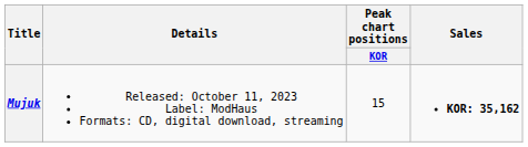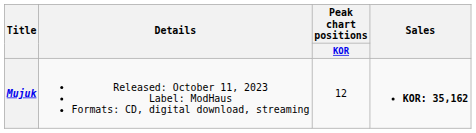Mujuk | Peak chart positions / KOR: 15 -> 12
